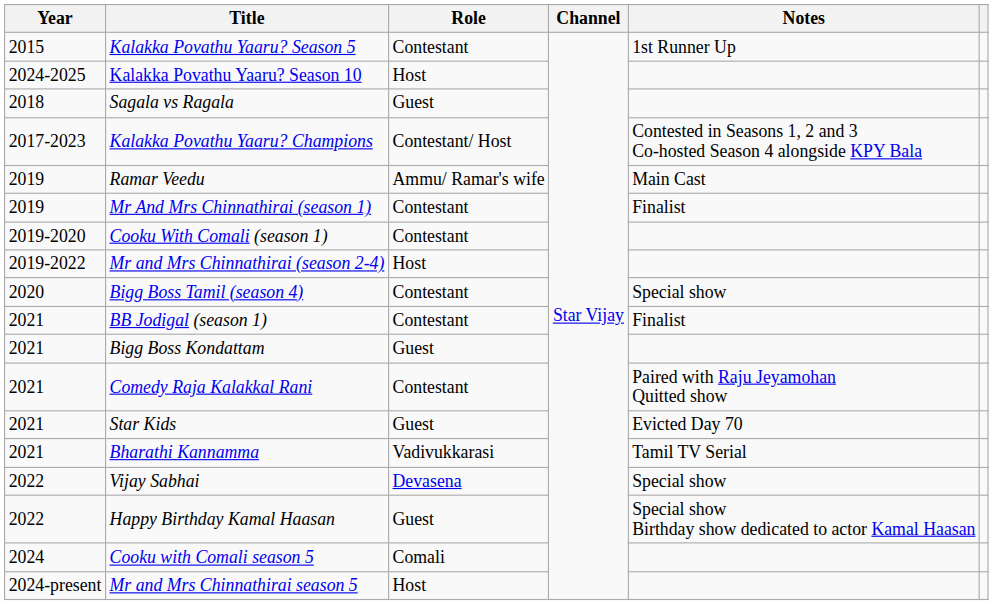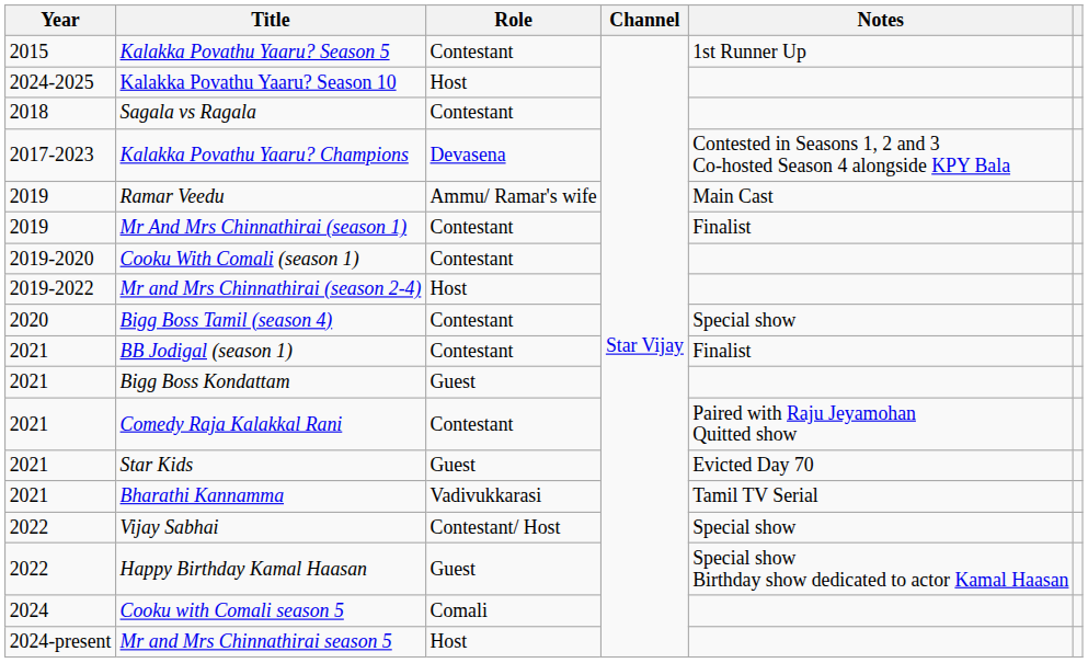Sagala vs Ragala | Role: Guest -> Contestant
Kalakka Povathu Yaaru? Champions | Role: Contestant/ Host -> Devasena
Vijay Sabhai | Role: Devasena -> Contestant/ Host
